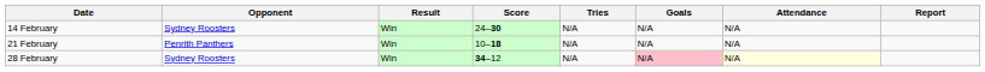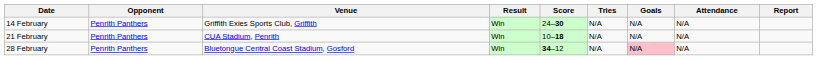+ column: Venue | Griffith Exies Sports Club, Griffith | CUA Stadium, Penrith | Bluetongue Central Coast Stadium, Gosford
14 February | Opponent: Sydney Roosters -> Penrith Panthers
28 February | Opponent: Sydney Roosters -> Penrith Panthers
28 February | Attendance: lightyellow background -> no background
